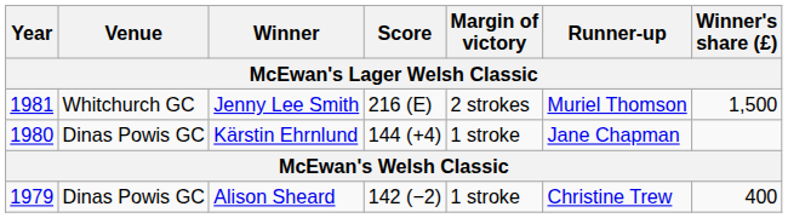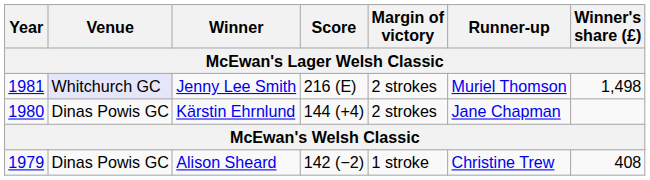Jenny Lee Smith | Venue: no background -> lavender background
Jenny Lee Smith | Winner's share (£): 1,500 -> 1,498
Kärstin Ehrnlund | Margin of victory: 1 stroke -> 2 strokes
Alison Sheard | Winner's share (£): 400 -> 408
